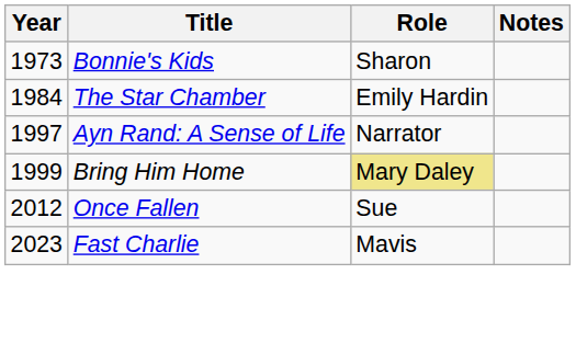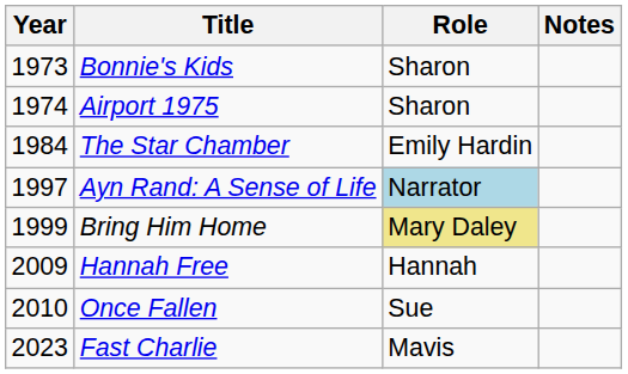+ row: 1974 | Airport 1975 | Sharon
Ayn Rand: A Sense of Life | Role: no background -> lightblue background
+ row: 2009 | Hannah Free | Hannah
Once Fallen | Year: 2012 -> 2010
